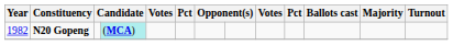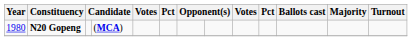N20 Gopeng | Year: 1982 -> 1980
N20 Gopeng | column 4: paleturquoise background -> no background
